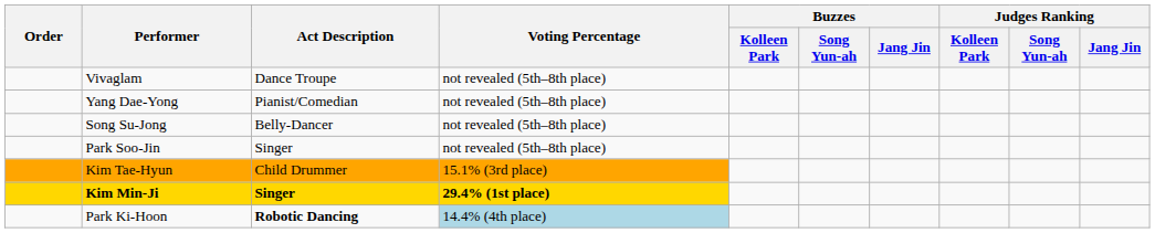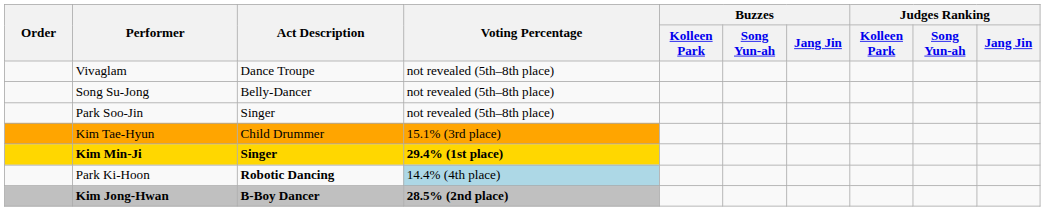- row: Yang Dae-Yong | Pianist/Comedian | not revealed (5th–8th place)
+ row: Kim Jong-Hwan | B-Boy Dancer | 28.5% (2nd place)
